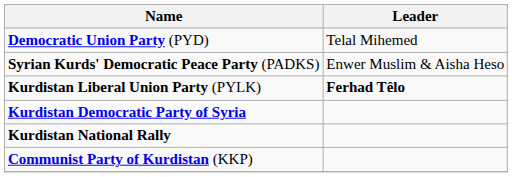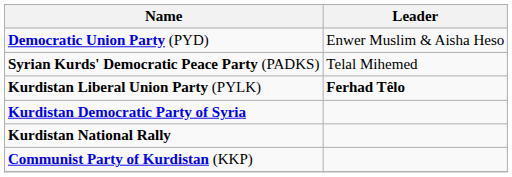Democratic Union Party (PYD) | Leader: Telal Mihemed -> Enwer Muslim & Aisha Heso
Syrian Kurds' Democratic Peace Party (PADKS) | Leader: Enwer Muslim & Aisha Heso -> Telal Mihemed
